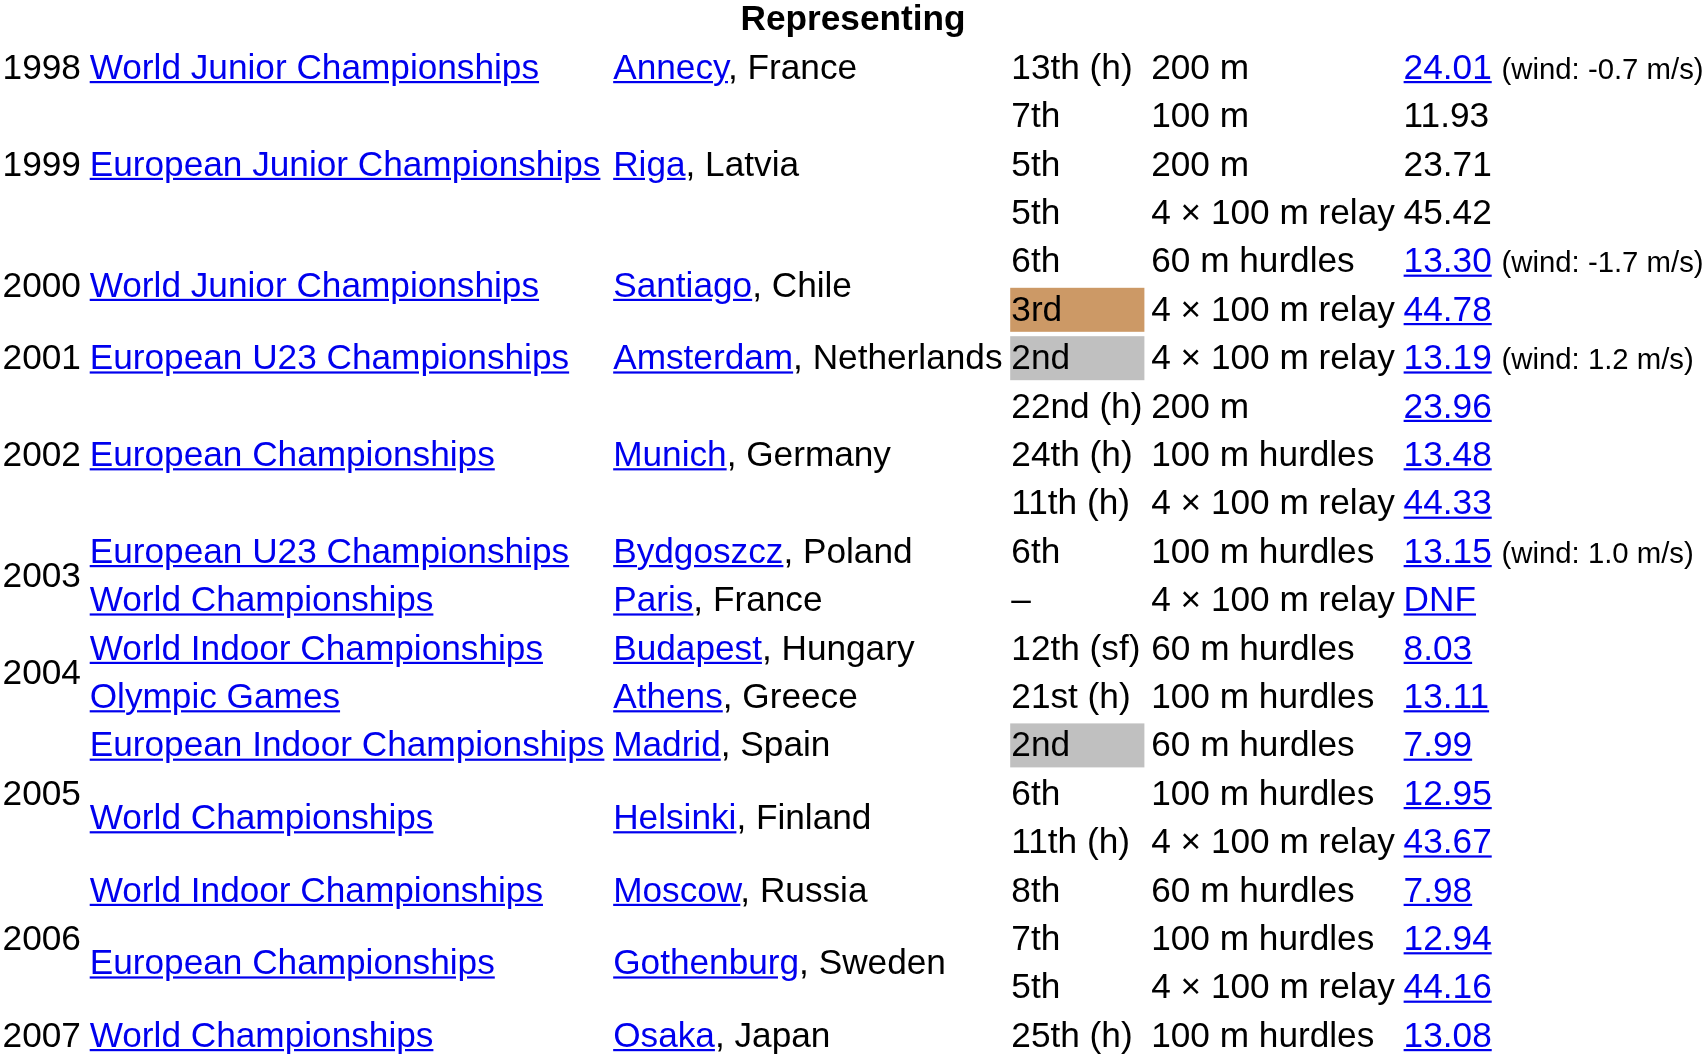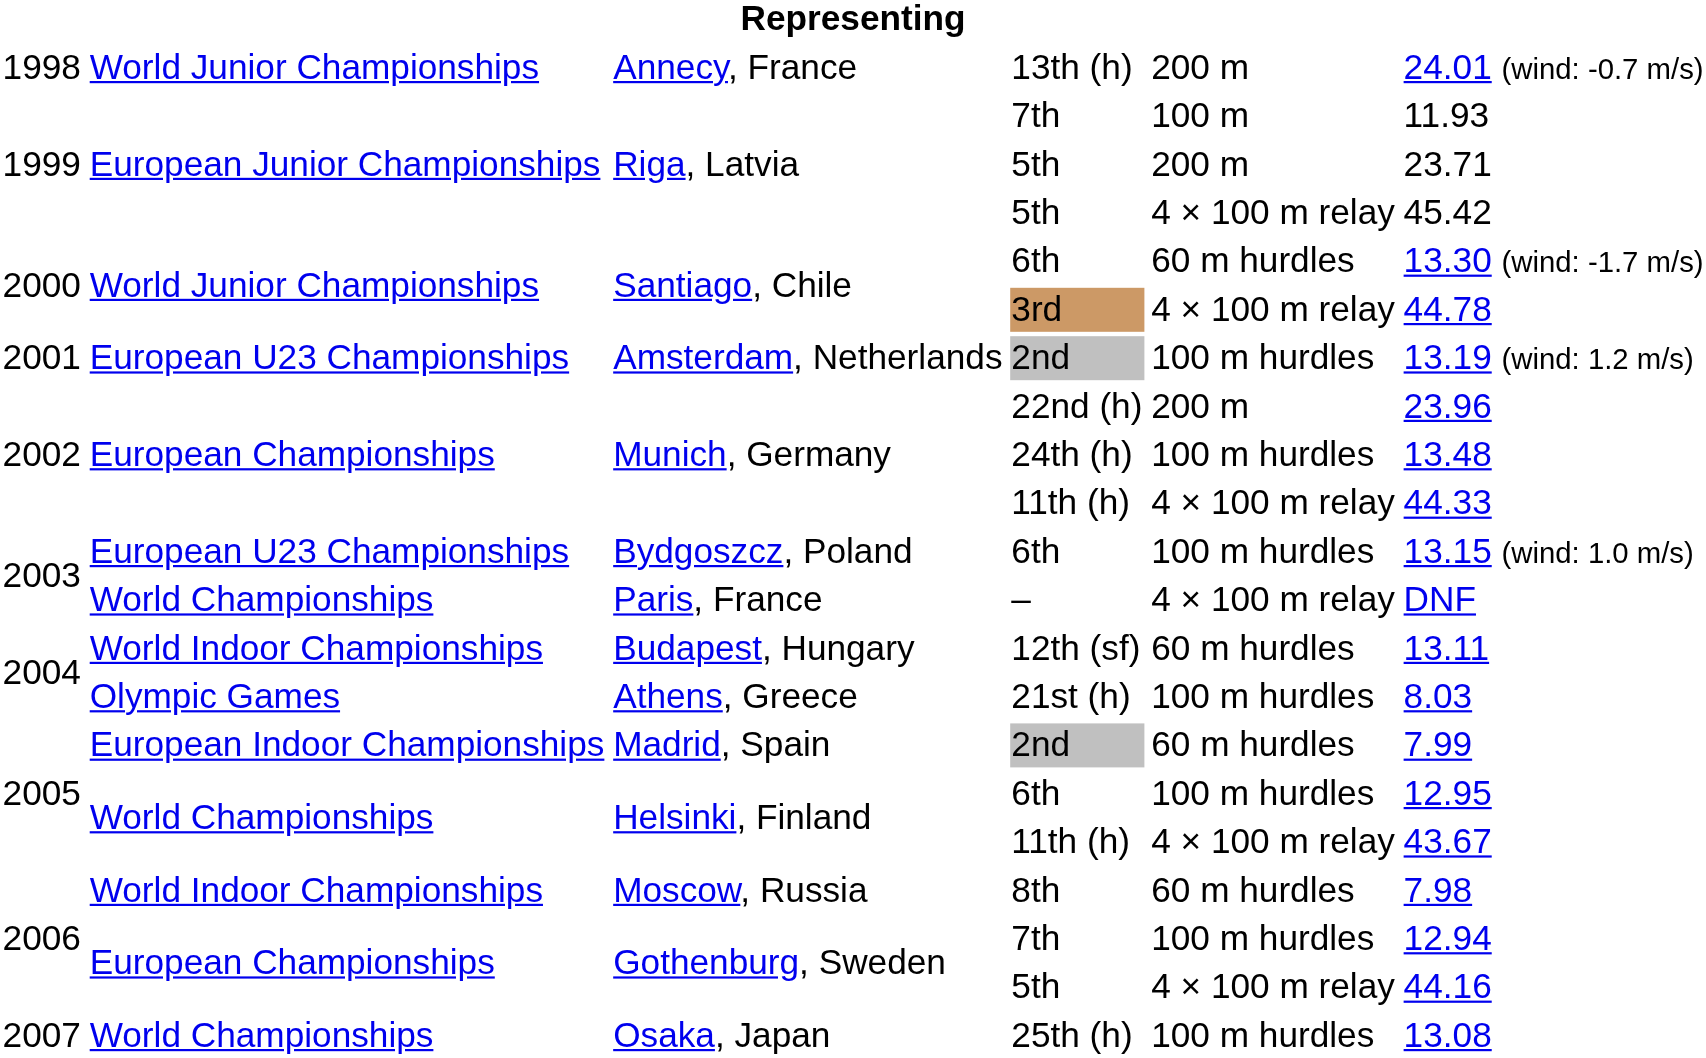Amsterdam, Netherlands | column 5: 4 × 100 m relay -> 100 m hurdles
Budapest, Hungary | column 6: 8.03 -> 13.11
Athens, Greece | column 6: 13.11 -> 8.03
